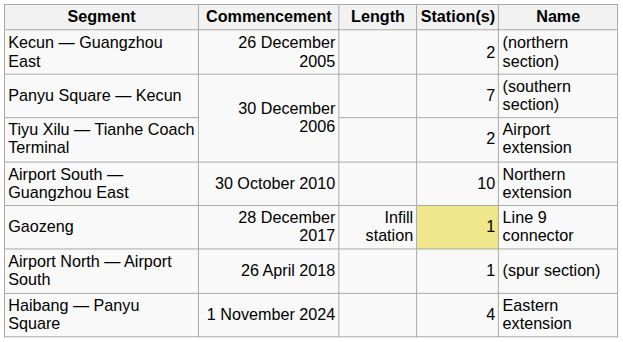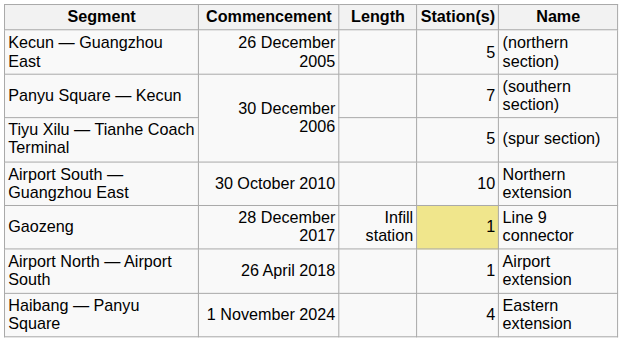Kecun — Guangzhou East | Station(s): 2 -> 5
Tiyu Xilu — Tianhe Coach Terminal | Station(s): 2 -> 5
Tiyu Xilu — Tianhe Coach Terminal | Name: Airport extension -> (spur section)
Airport North — Airport South | Name: (spur section) -> Airport extension
